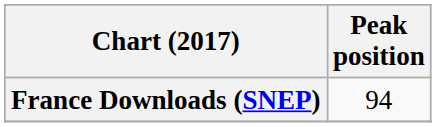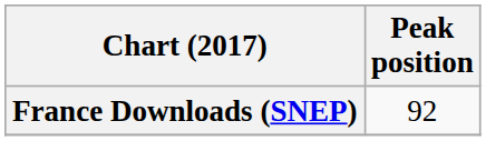France Downloads (SNEP) | Peak position: 94 -> 92
